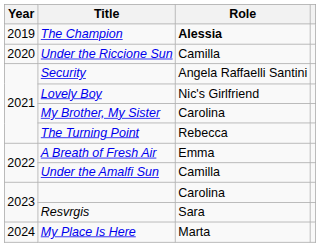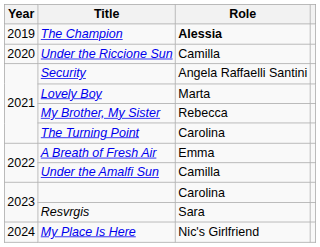Lovely Boy | Role: Nic's Girlfriend -> Marta
My Brother, My Sister | Role: Carolina -> Rebecca
The Turning Point | Role: Rebecca -> Carolina
My Place Is Here | Role: Marta -> Nic's Girlfriend
